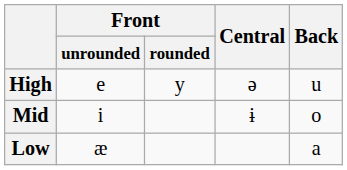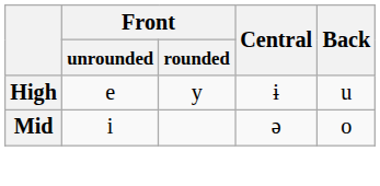High | Central: ə -> ɨ
Mid | Central: ɨ -> ə
- row: Low | æ | a
